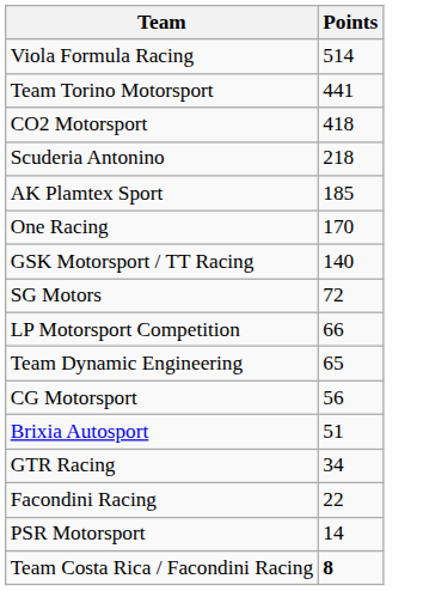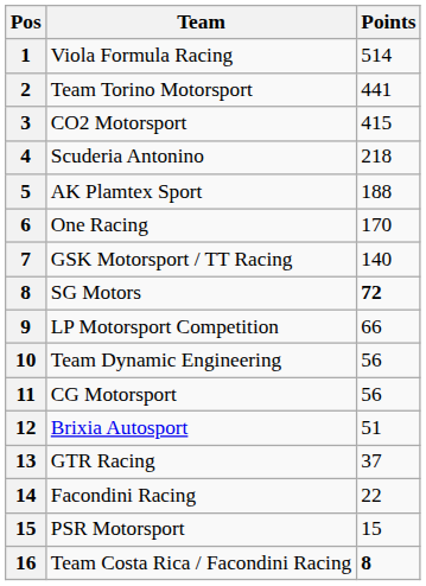+ column: Pos | 1 | 2 | 3 | 4 | 5 | 6 | 7 | 8 | 9 | 10 | 11 | 12 | 13 | 14 | 15 | 16
CO2 Motorsport | Points: 418 -> 415
AK Plamtex Sport | Points: 185 -> 188
SG Motors | Points: normal -> bold
Team Dynamic Engineering | Points: 65 -> 56
GTR Racing | Points: 34 -> 37
PSR Motorsport | Points: 14 -> 15
